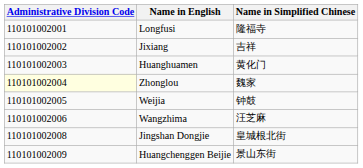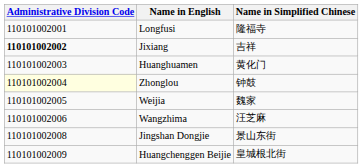Jixiang | Administrative Division Code: normal -> bold
Zhonglou | Name in Simplified Chinese: 魏家 -> 钟鼓
Weijia | Name in Simplified Chinese: 钟鼓 -> 魏家
Jingshan Dongjie | Name in Simplified Chinese: 皇城根北街 -> 景山东街
Huangchenggen Beijie | Name in Simplified Chinese: 景山东街 -> 皇城根北街
